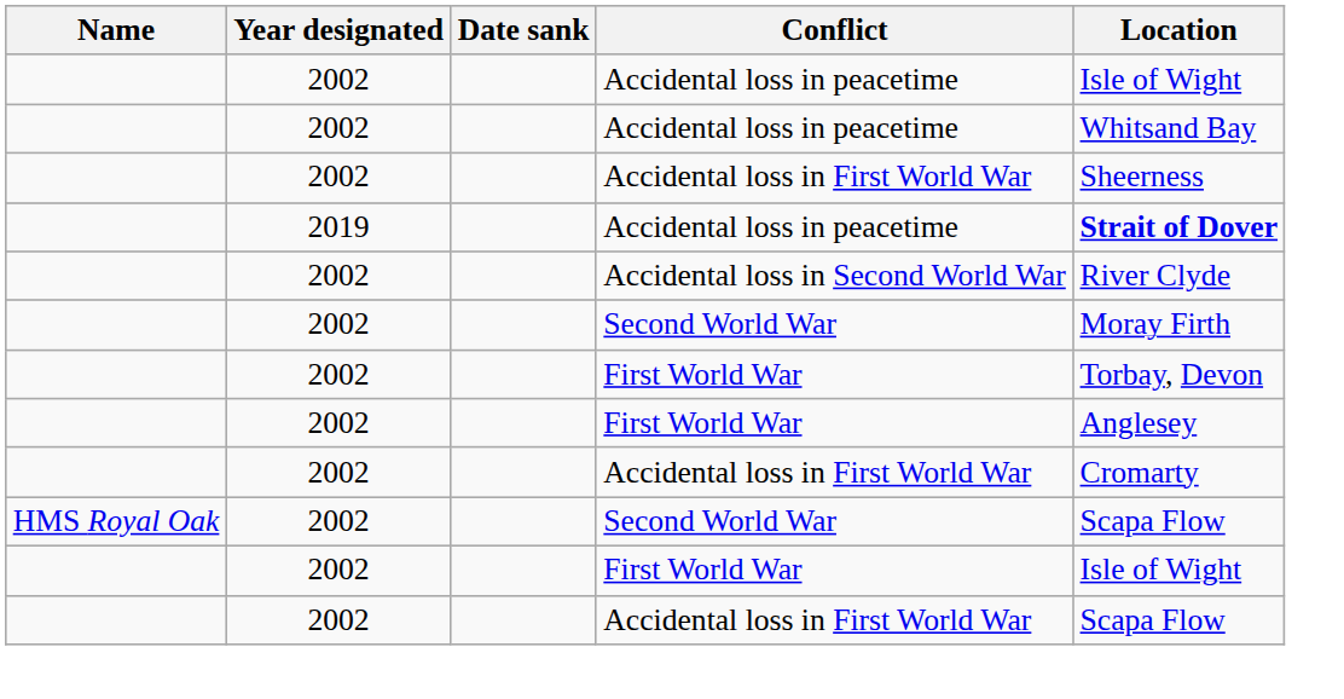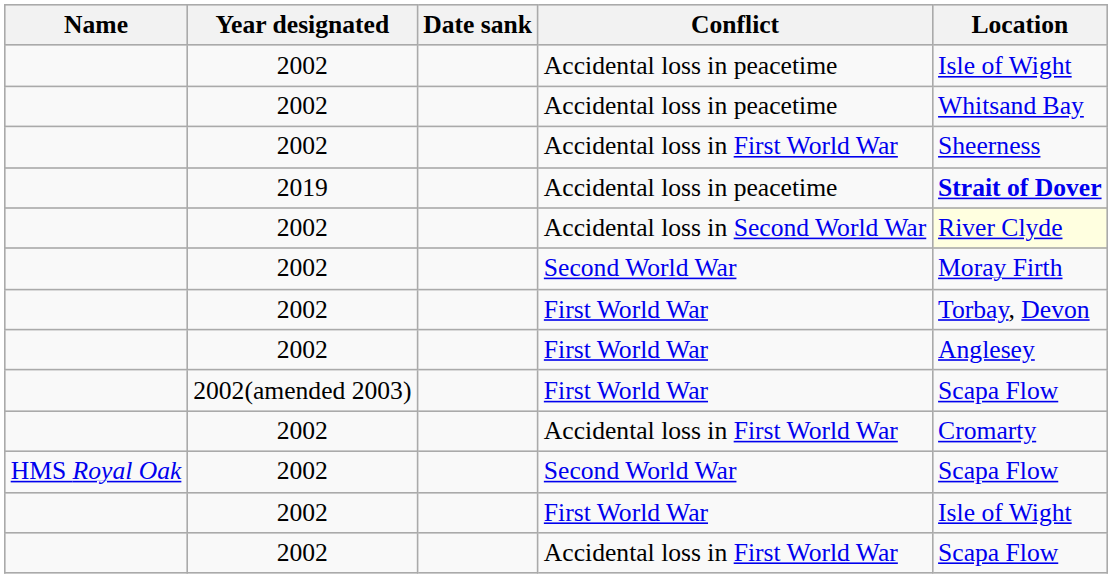Accidental loss in Second World War | Location: no background -> lightyellow background
+ row: 2002(amended 2003) | First World War | Scapa Flow
